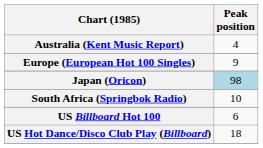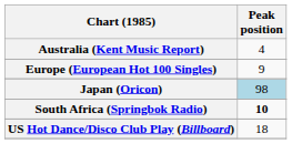South Africa (Springbok Radio) | Peak position: normal -> bold
- row: US Billboard Hot 100 | 6
